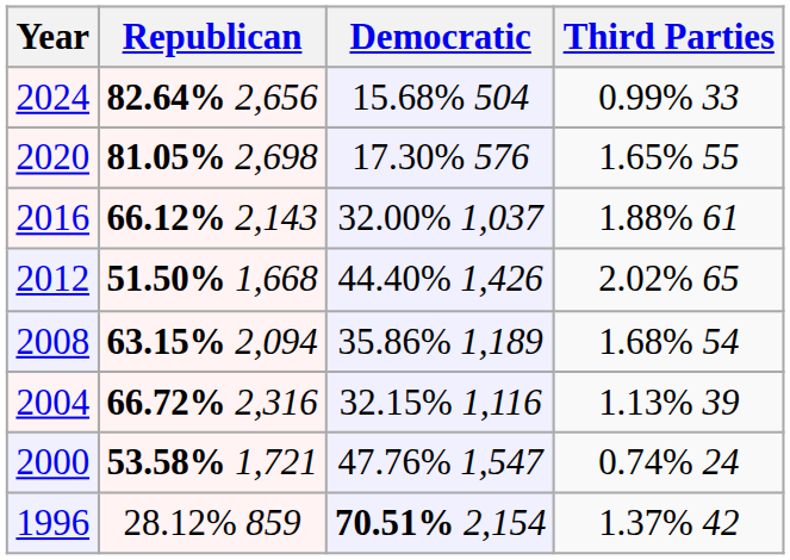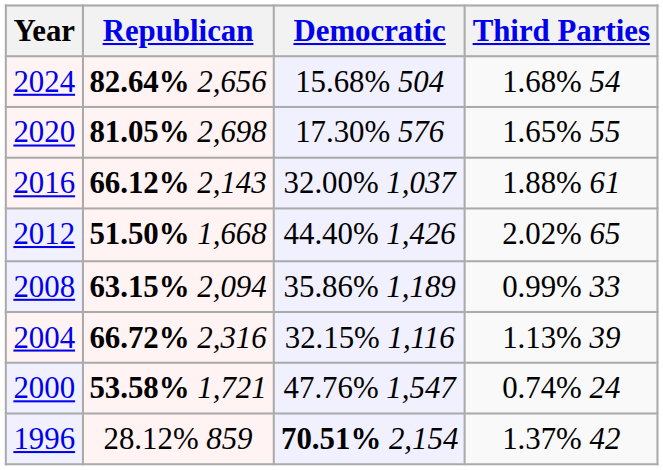2024 | Third Parties: 0.99% 33 -> 1.68% 54
2008 | Third Parties: 1.68% 54 -> 0.99% 33
